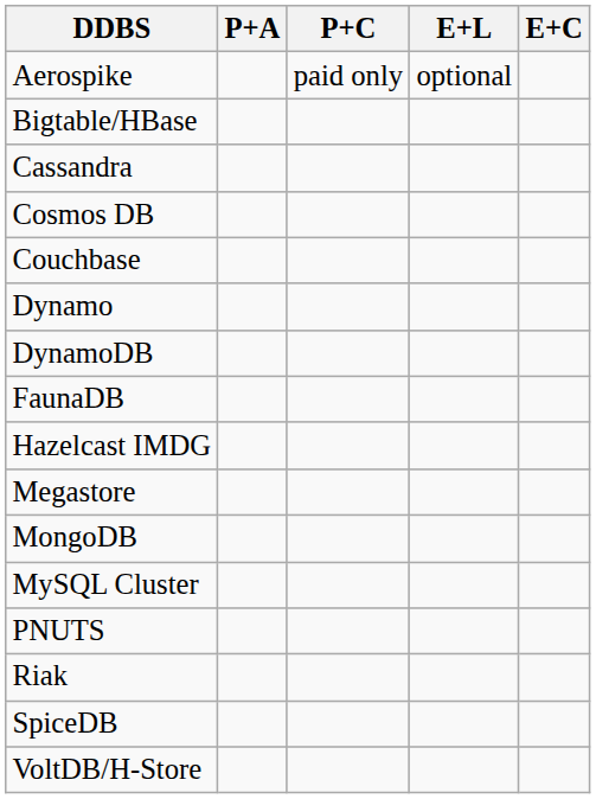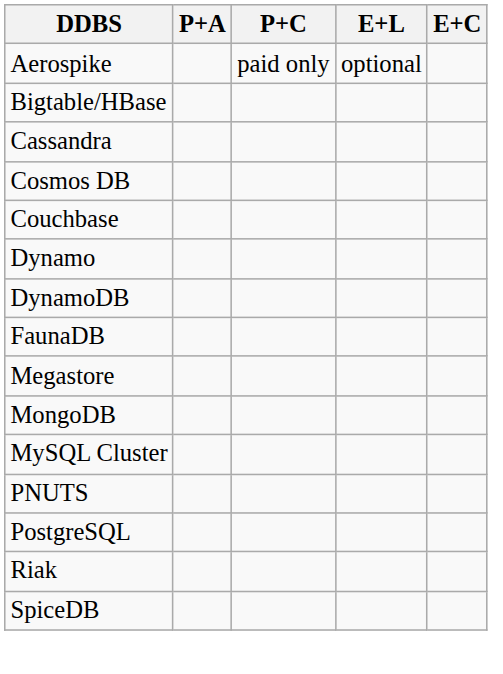- row: Hazelcast IMDG
+ row: PostgreSQL
- row: VoltDB/H-Store
